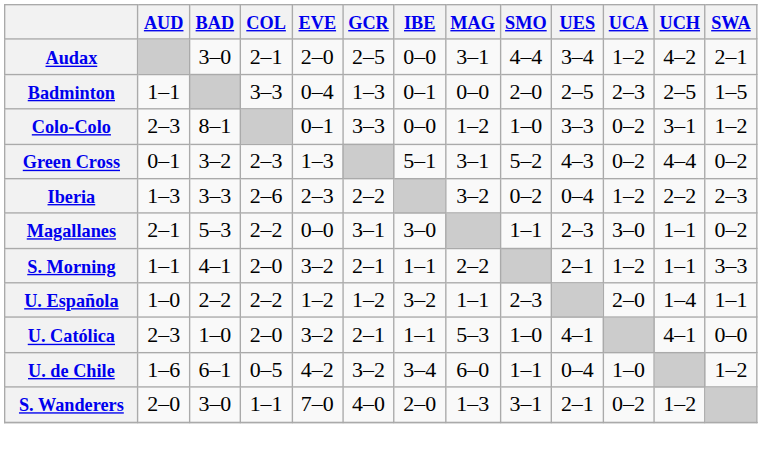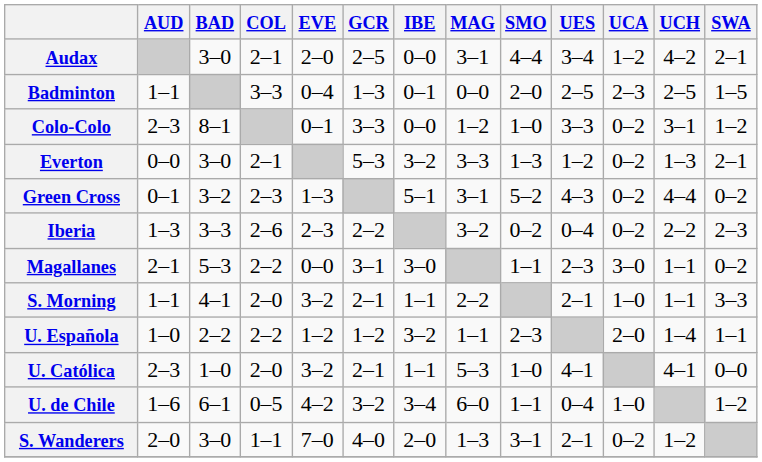+ row: Everton | 0–0 | 3–0 | 2–1 | 5–3 | 3–2 | 3–3 | 1–3 | 1–2 | 0–2 | 1–3 | 2–1
Iberia | UCA: 1–2 -> 0–2
S. Morning | UCA: 1–2 -> 1–0
